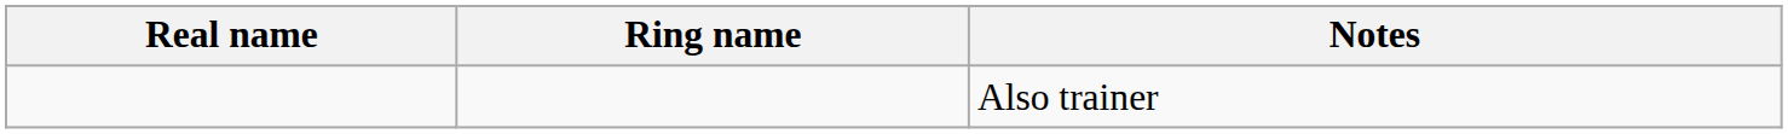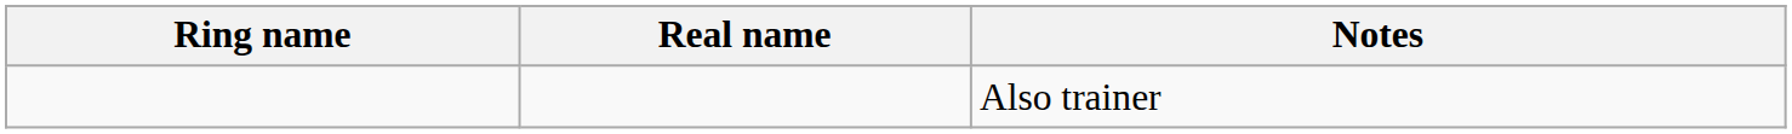columns swapped: Ring name <-> Real name
